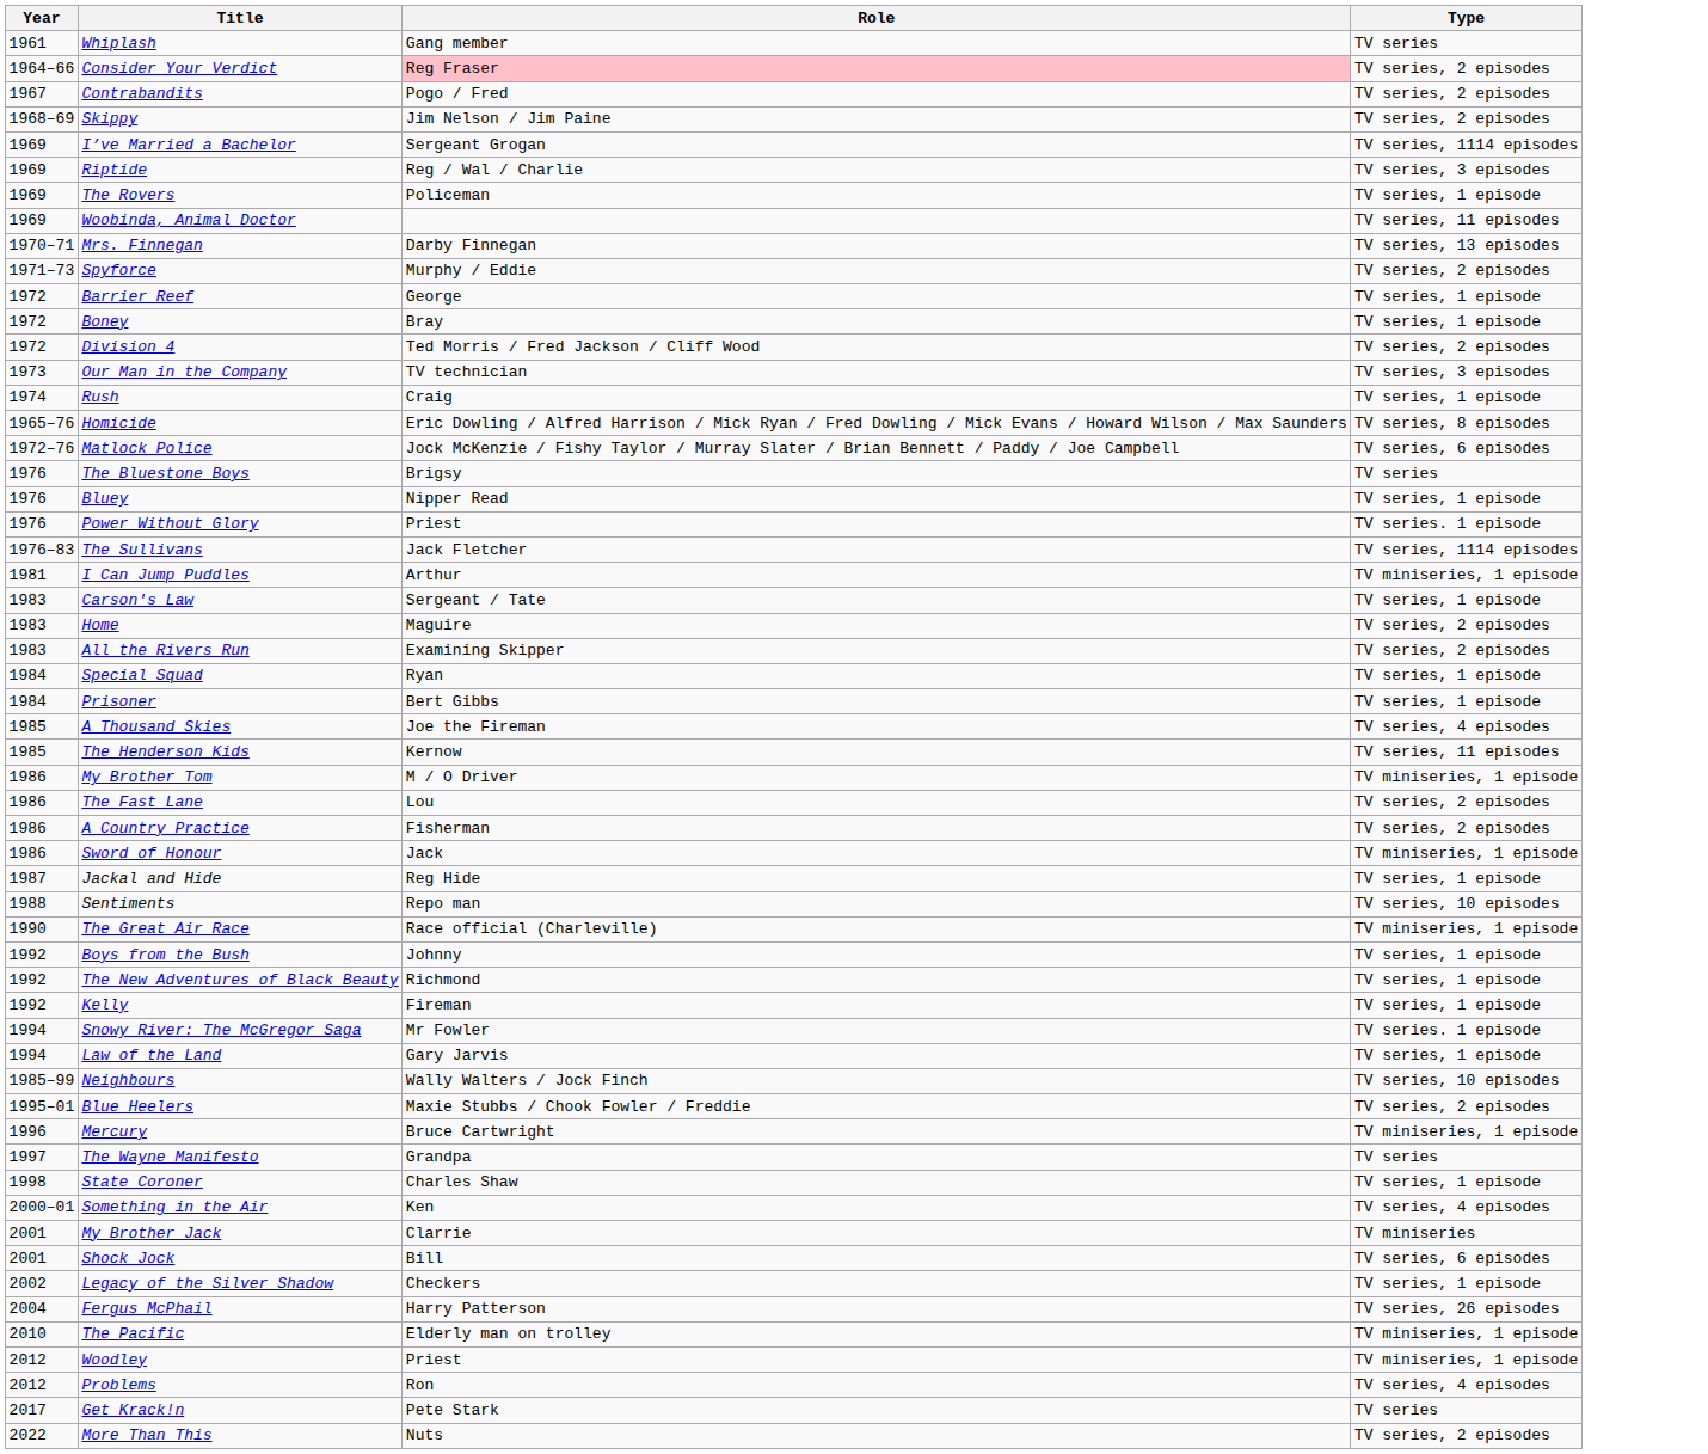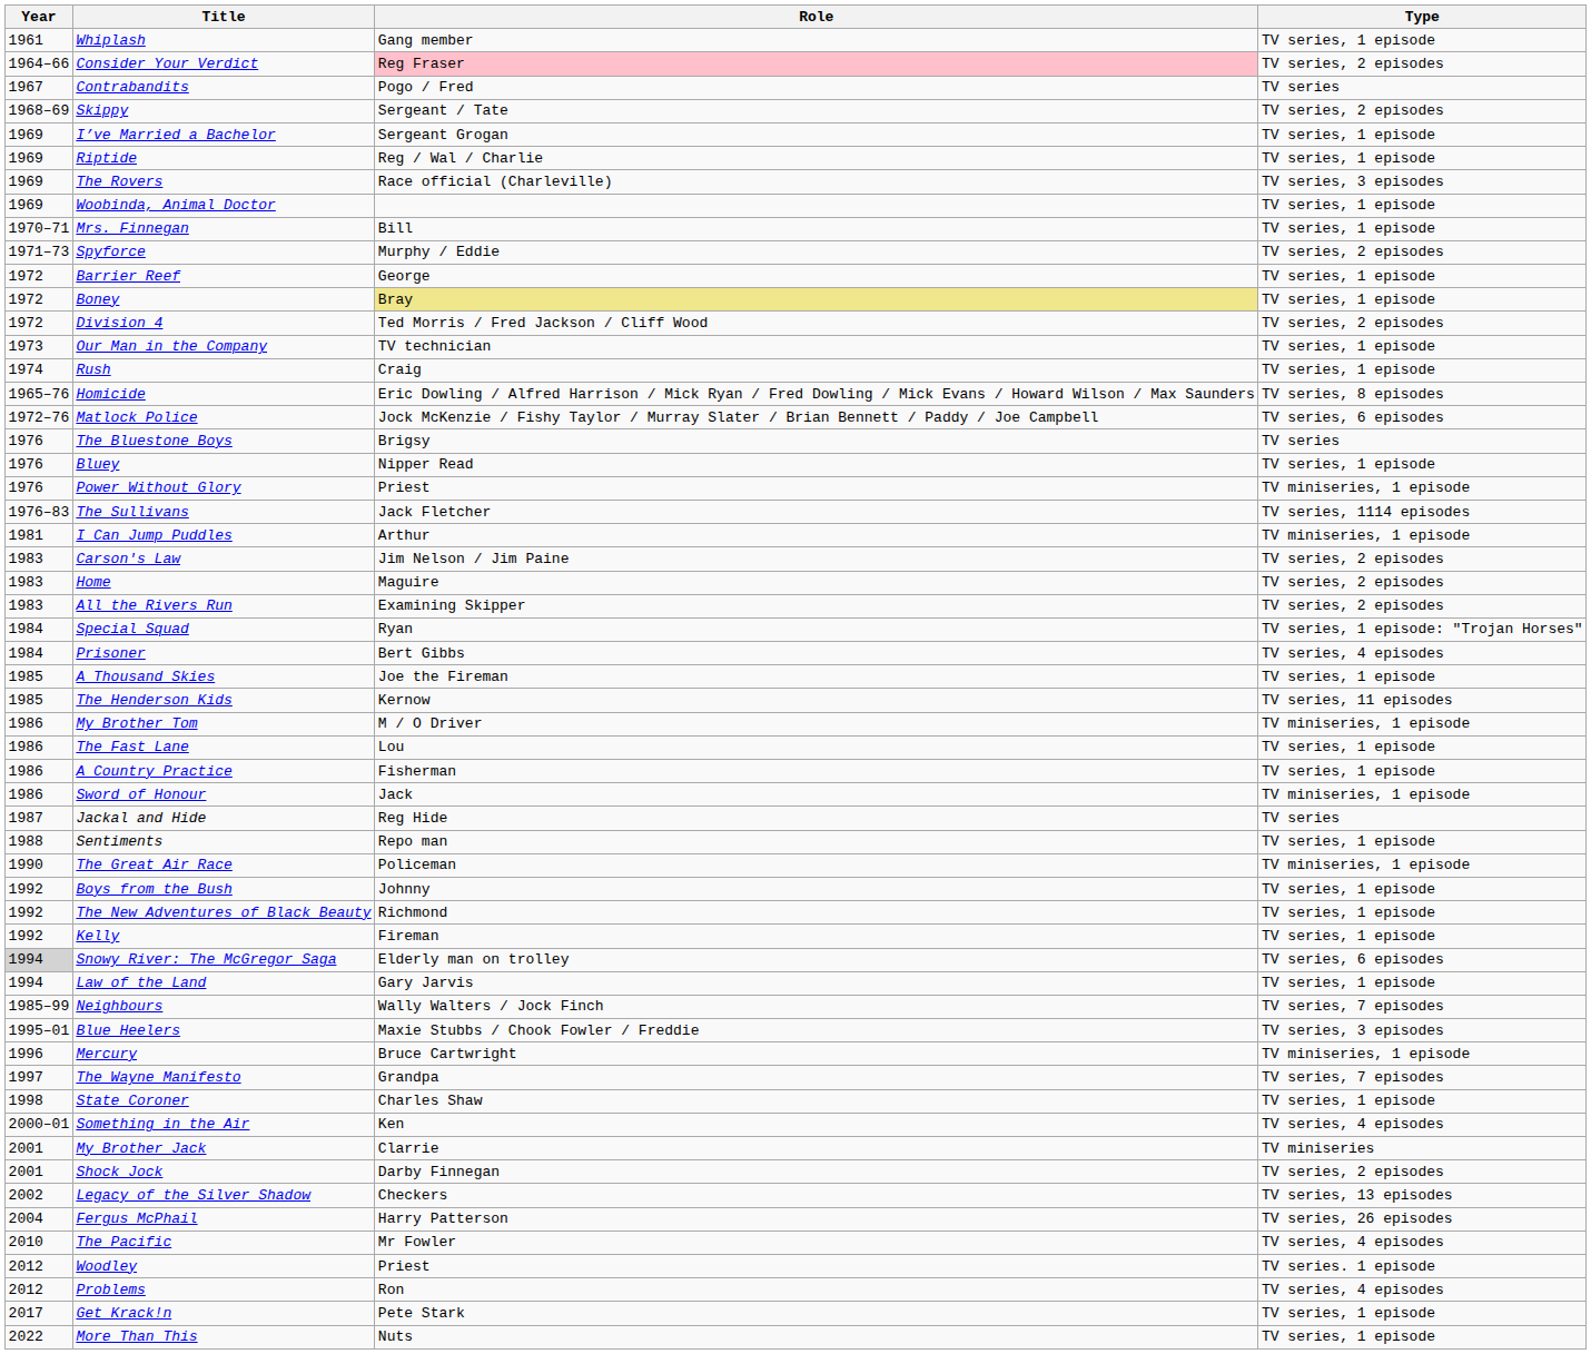Whiplash | Type: TV series -> TV series, 1 episode
Contrabandits | Type: TV series, 2 episodes -> TV series
Skippy | Role: Jim Nelson / Jim Paine -> Sergeant / Tate
I’ve Married a Bachelor | Type: TV series, 1114 episodes -> TV series, 1 episode
Riptide | Type: TV series, 3 episodes -> TV series, 1 episode
The Rovers | Role: Policeman -> Race official (Charleville)
The Rovers | Type: TV series, 1 episode -> TV series, 3 episodes
Woobinda, Animal Doctor | Type: TV series, 11 episodes -> TV series, 1 episode
Mrs. Finnegan | Role: Darby Finnegan -> Bill
Mrs. Finnegan | Type: TV series, 13 episodes -> TV series, 1 episode
Boney | Role: no background -> khaki background
Our Man in the Company | Type: TV series, 3 episodes -> TV series, 1 episode
Power Without Glory | Type: TV series. 1 episode -> TV miniseries, 1 episode
Carson's Law | Role: Sergeant / Tate -> Jim Nelson / Jim Paine
Carson's Law | Type: TV series, 1 episode -> TV series, 2 episodes
Special Squad | Type: TV series, 1 episode -> TV series, 1 episode: "Trojan Horses"
Prisoner | Type: TV series, 1 episode -> TV series, 4 episodes
A Thousand Skies | Type: TV series, 4 episodes -> TV series, 1 episode
The Fast Lane | Type: TV series, 2 episodes -> TV series, 1 episode
A Country Practice | Type: TV series, 2 episodes -> TV series, 1 episode
Jackal and Hide | Type: TV series, 1 episode -> TV series
Sentiments | Type: TV series, 10 episodes -> TV series, 1 episode
The Great Air Race | Role: Race official (Charleville) -> Policeman
Snowy River: The McGregor Saga | Year: no background -> lightgrey background
Snowy River: The McGregor Saga | Role: Mr Fowler -> Elderly man on trolley
Snowy River: The McGregor Saga | Type: TV series. 1 episode -> TV series, 6 episodes
Neighbours | Type: TV series, 10 episodes -> TV series, 7 episodes
Blue Heelers | Type: TV series, 2 episodes -> TV series, 3 episodes
The Wayne Manifesto | Type: TV series -> TV series, 7 episodes
Shock Jock | Role: Bill -> Darby Finnegan
Shock Jock | Type: TV series, 6 episodes -> TV series, 2 episodes
Legacy of the Silver Shadow | Type: TV series, 1 episode -> TV series, 13 episodes
The Pacific | Role: Elderly man on trolley -> Mr Fowler
The Pacific | Type: TV miniseries, 1 episode -> TV series, 4 episodes
Woodley | Type: TV miniseries, 1 episode -> TV series. 1 episode
Get Krack!n | Type: TV series -> TV series, 1 episode
More Than This | Type: TV series, 2 episodes -> TV series, 1 episode
